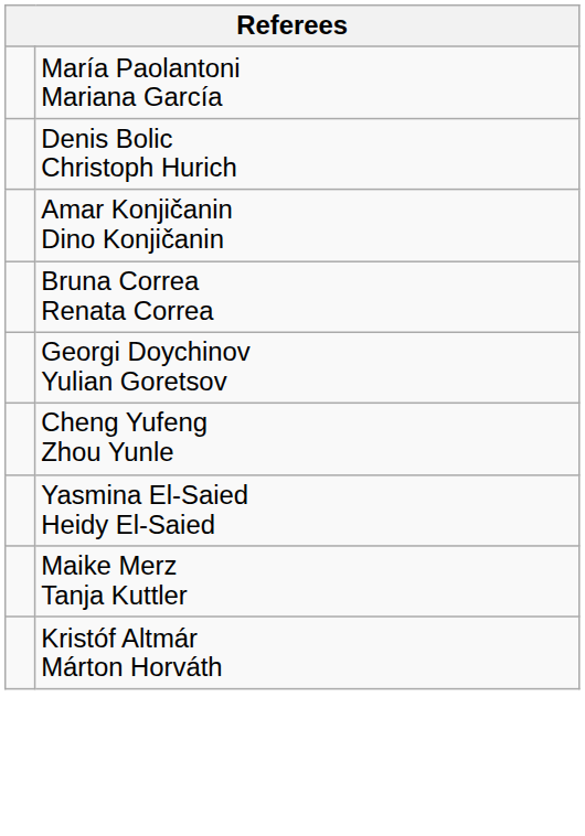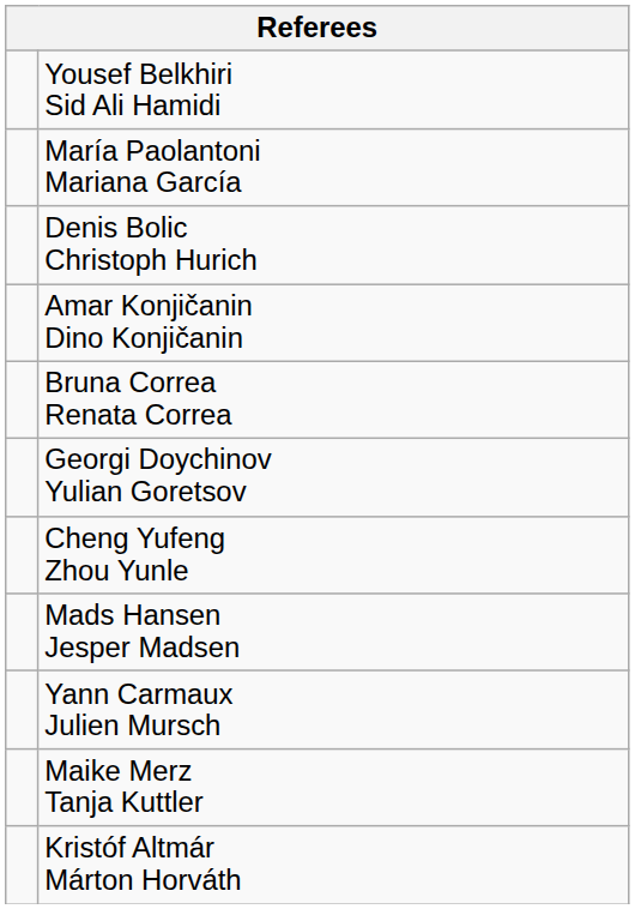+ row: Yousef Belkhiri Sid Ali Hamidi
+ row: Mads Hansen Jesper Madsen
- row: Yasmina El-Saied Heidy El-Saied
+ row: Yann Carmaux Julien Mursch
